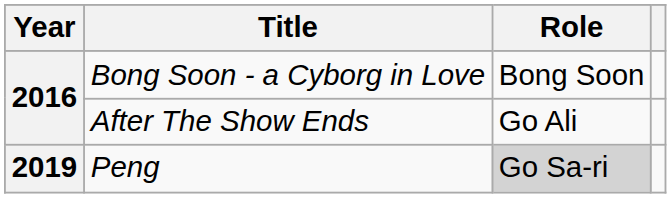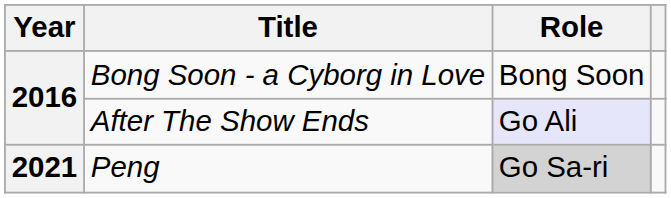After The Show Ends | Role: no background -> lavender background
Peng | Year: 2019 -> 2021
